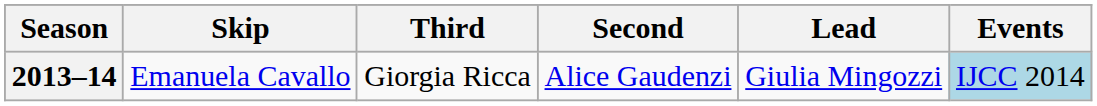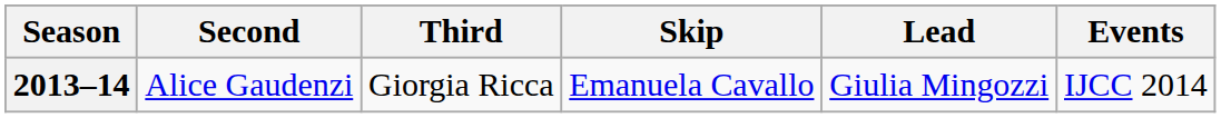columns swapped: Skip <-> Second
2013–14 | Events: lightblue background -> no background
